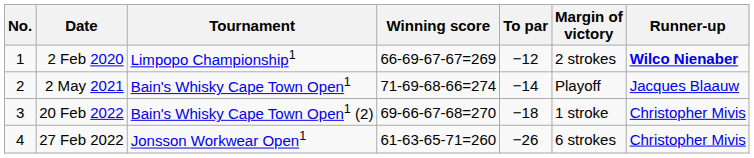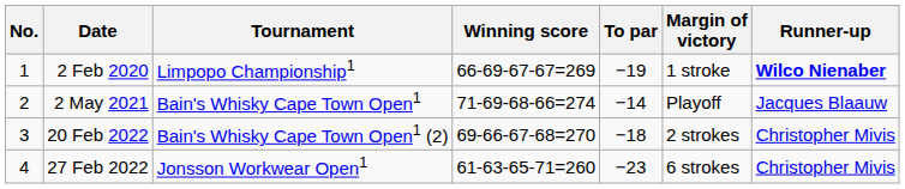2 Feb 2020 | To par: −12 -> −19
2 Feb 2020 | Margin of victory: 2 strokes -> 1 stroke
20 Feb 2022 | Margin of victory: 1 stroke -> 2 strokes
27 Feb 2022 | To par: −26 -> −23
